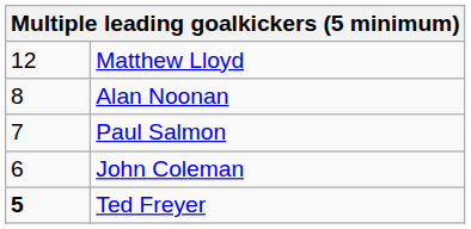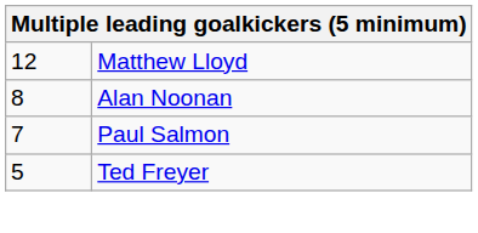- row: 6 | John Coleman
Ted Freyer | column 1: bold -> normal
